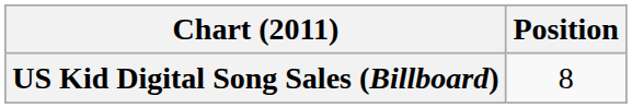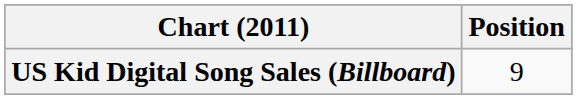US Kid Digital Song Sales (Billboard) | Position: 8 -> 9
